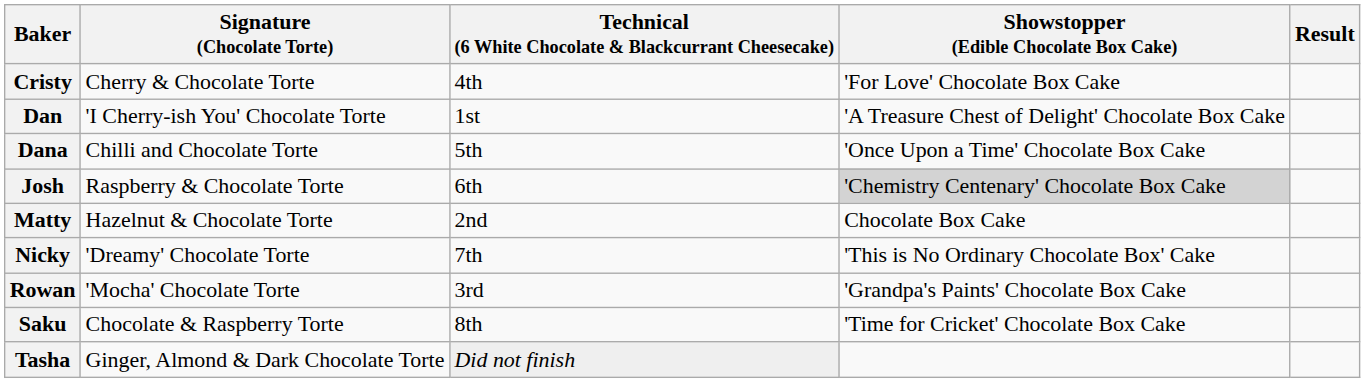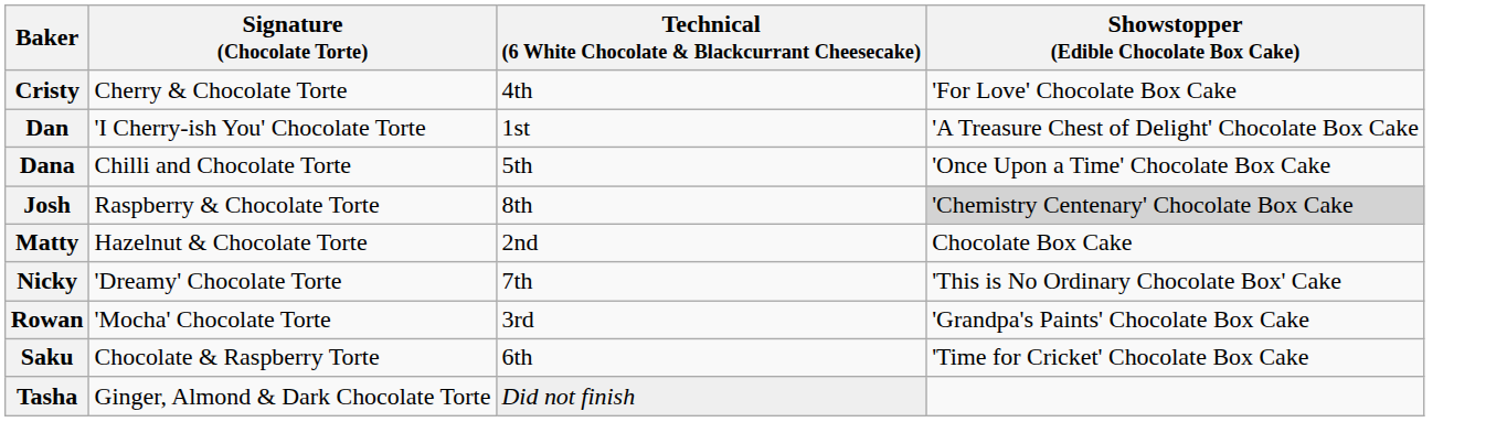- column: Result
Josh | Technical (6 White Chocolate & Blackcurrant Cheesecake): 6th -> 8th
Saku | Technical (6 White Chocolate & Blackcurrant Cheesecake): 8th -> 6th
